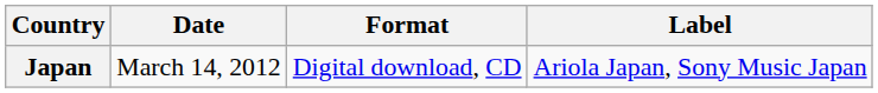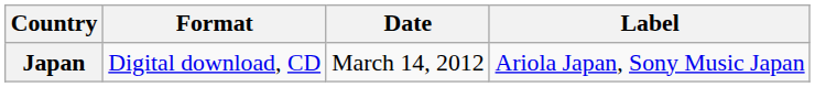columns swapped: Date <-> Format
